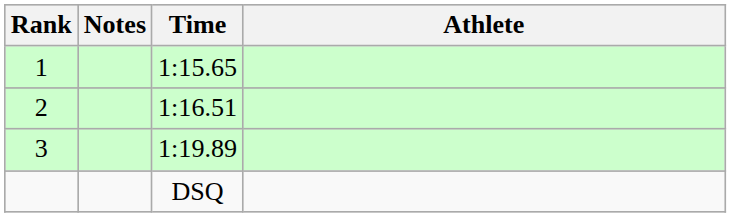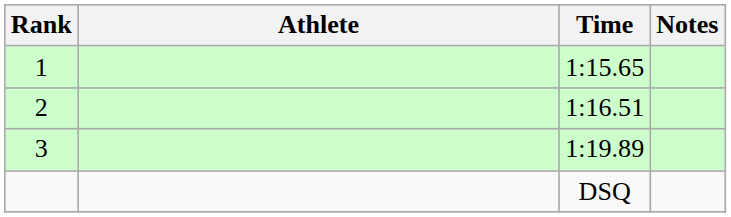columns swapped: Athlete <-> Notes
